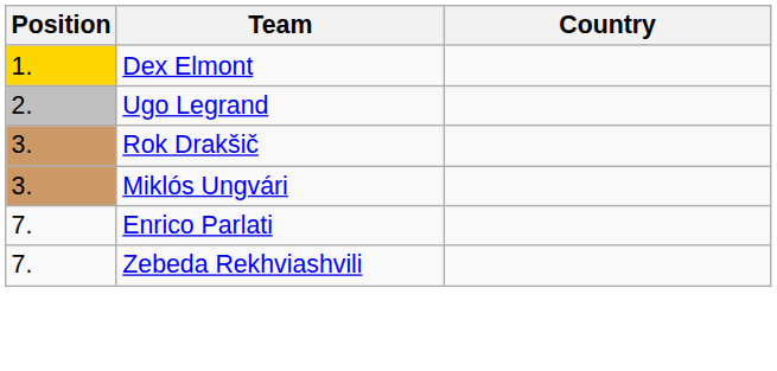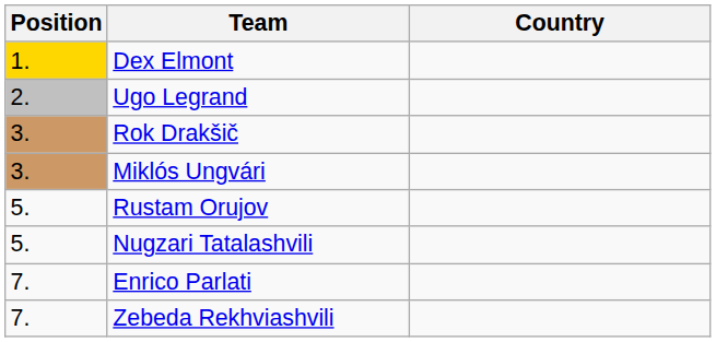+ row: 5. | Rustam Orujov
+ row: 5. | Nugzari Tatalashvili
